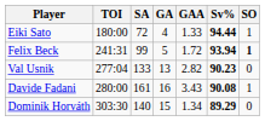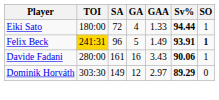Felix Beck | TOI: no background -> gold background
Felix Beck | SA: 99 -> 96
Felix Beck | GAA: 1.72 -> 1.49
Felix Beck | Sv%: 93.94 -> 93.91
- row: Val Usnik | 277:04 | 133 | 13 | 2.82 | 90.23 | 0
Davide Fadani | Sv%: 90.08 -> 90.06
Dominik Horváth | SA: 140 -> 149
Dominik Horváth | GA: 15 -> 12
Dominik Horváth | GAA: 1.34 -> 2.97
